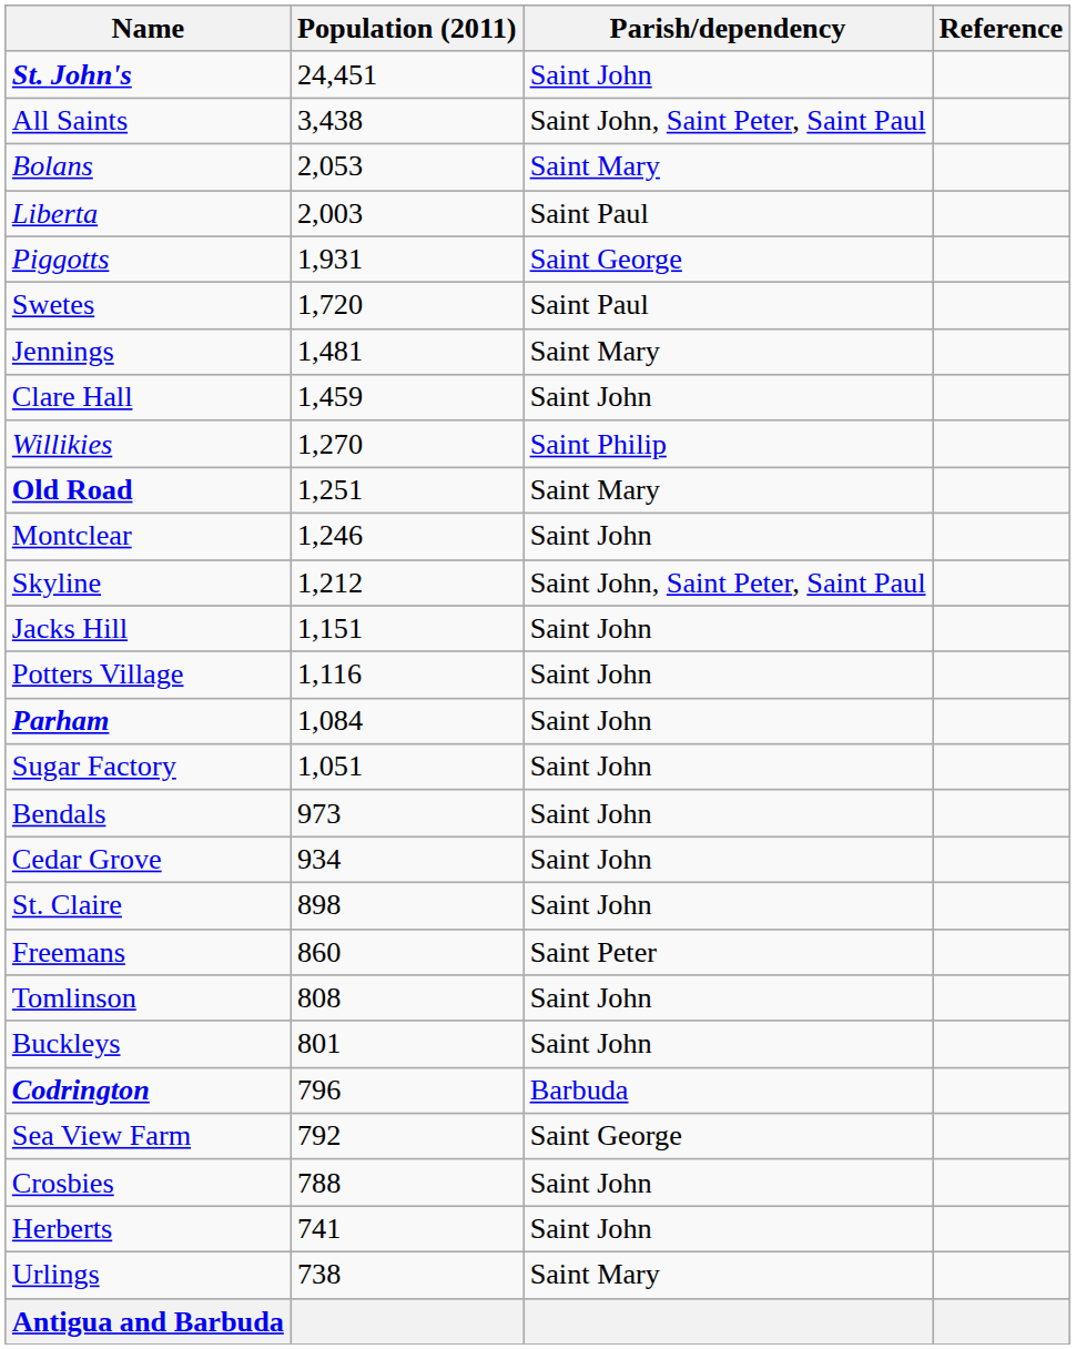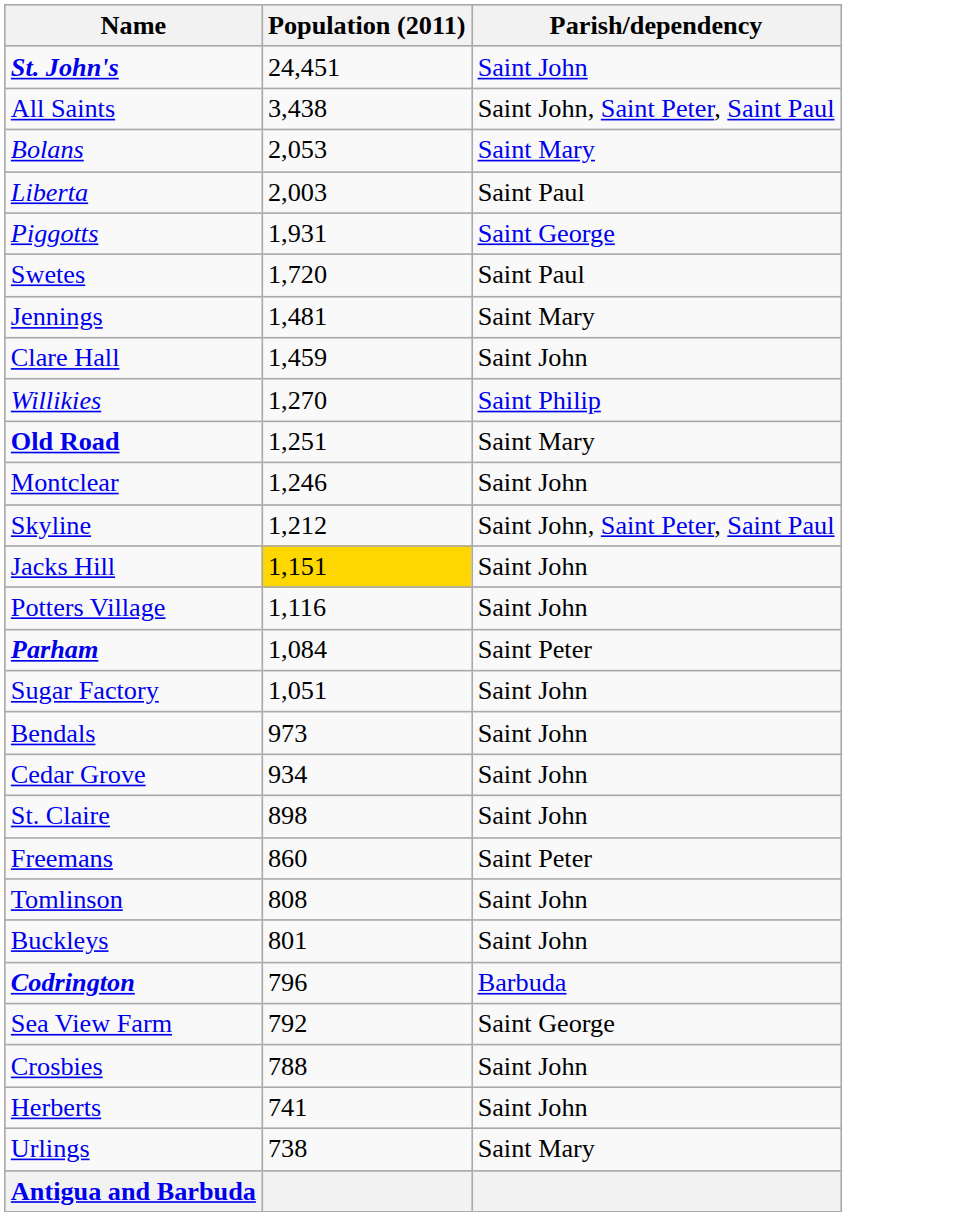- column: Reference
Jacks Hill | Population (2011): no background -> gold background
Parham | Parish/dependency: Saint John -> Saint Peter
